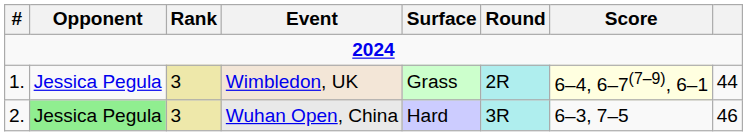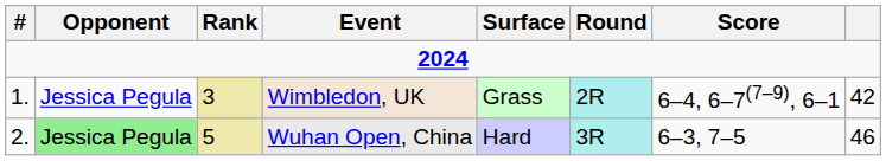Wimbledon, UK | Score: lightyellow background -> no background
Wimbledon, UK | column 8: 44 -> 42
Wuhan Open, China | Rank: 3 -> 5
